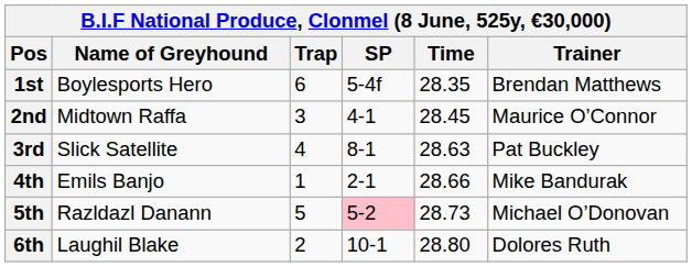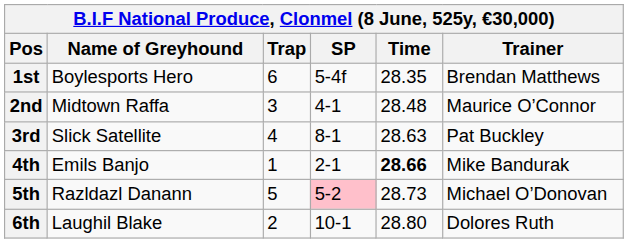2nd | Time: 28.45 -> 28.48
4th | Time: normal -> bold
